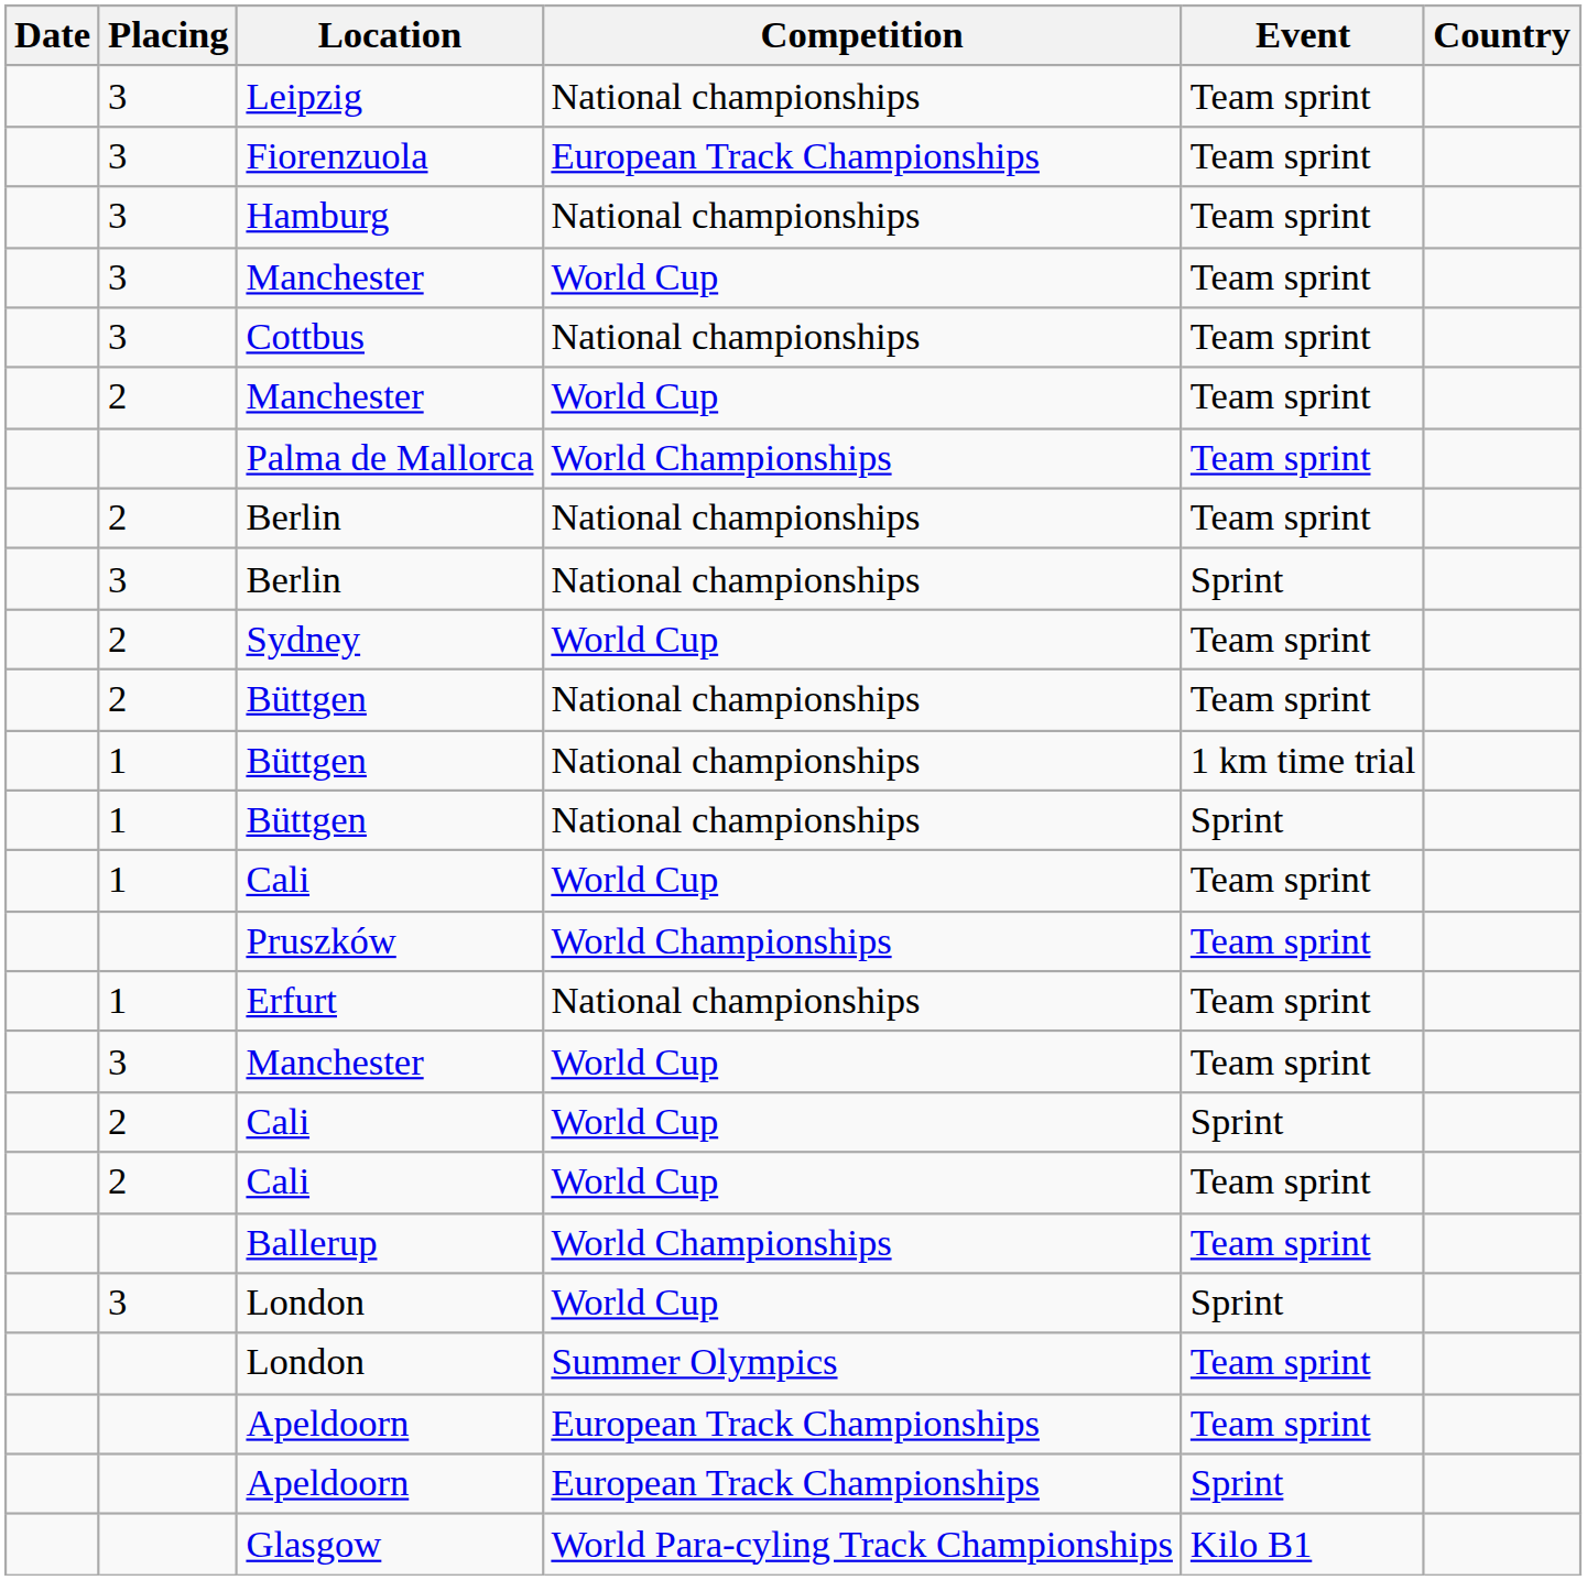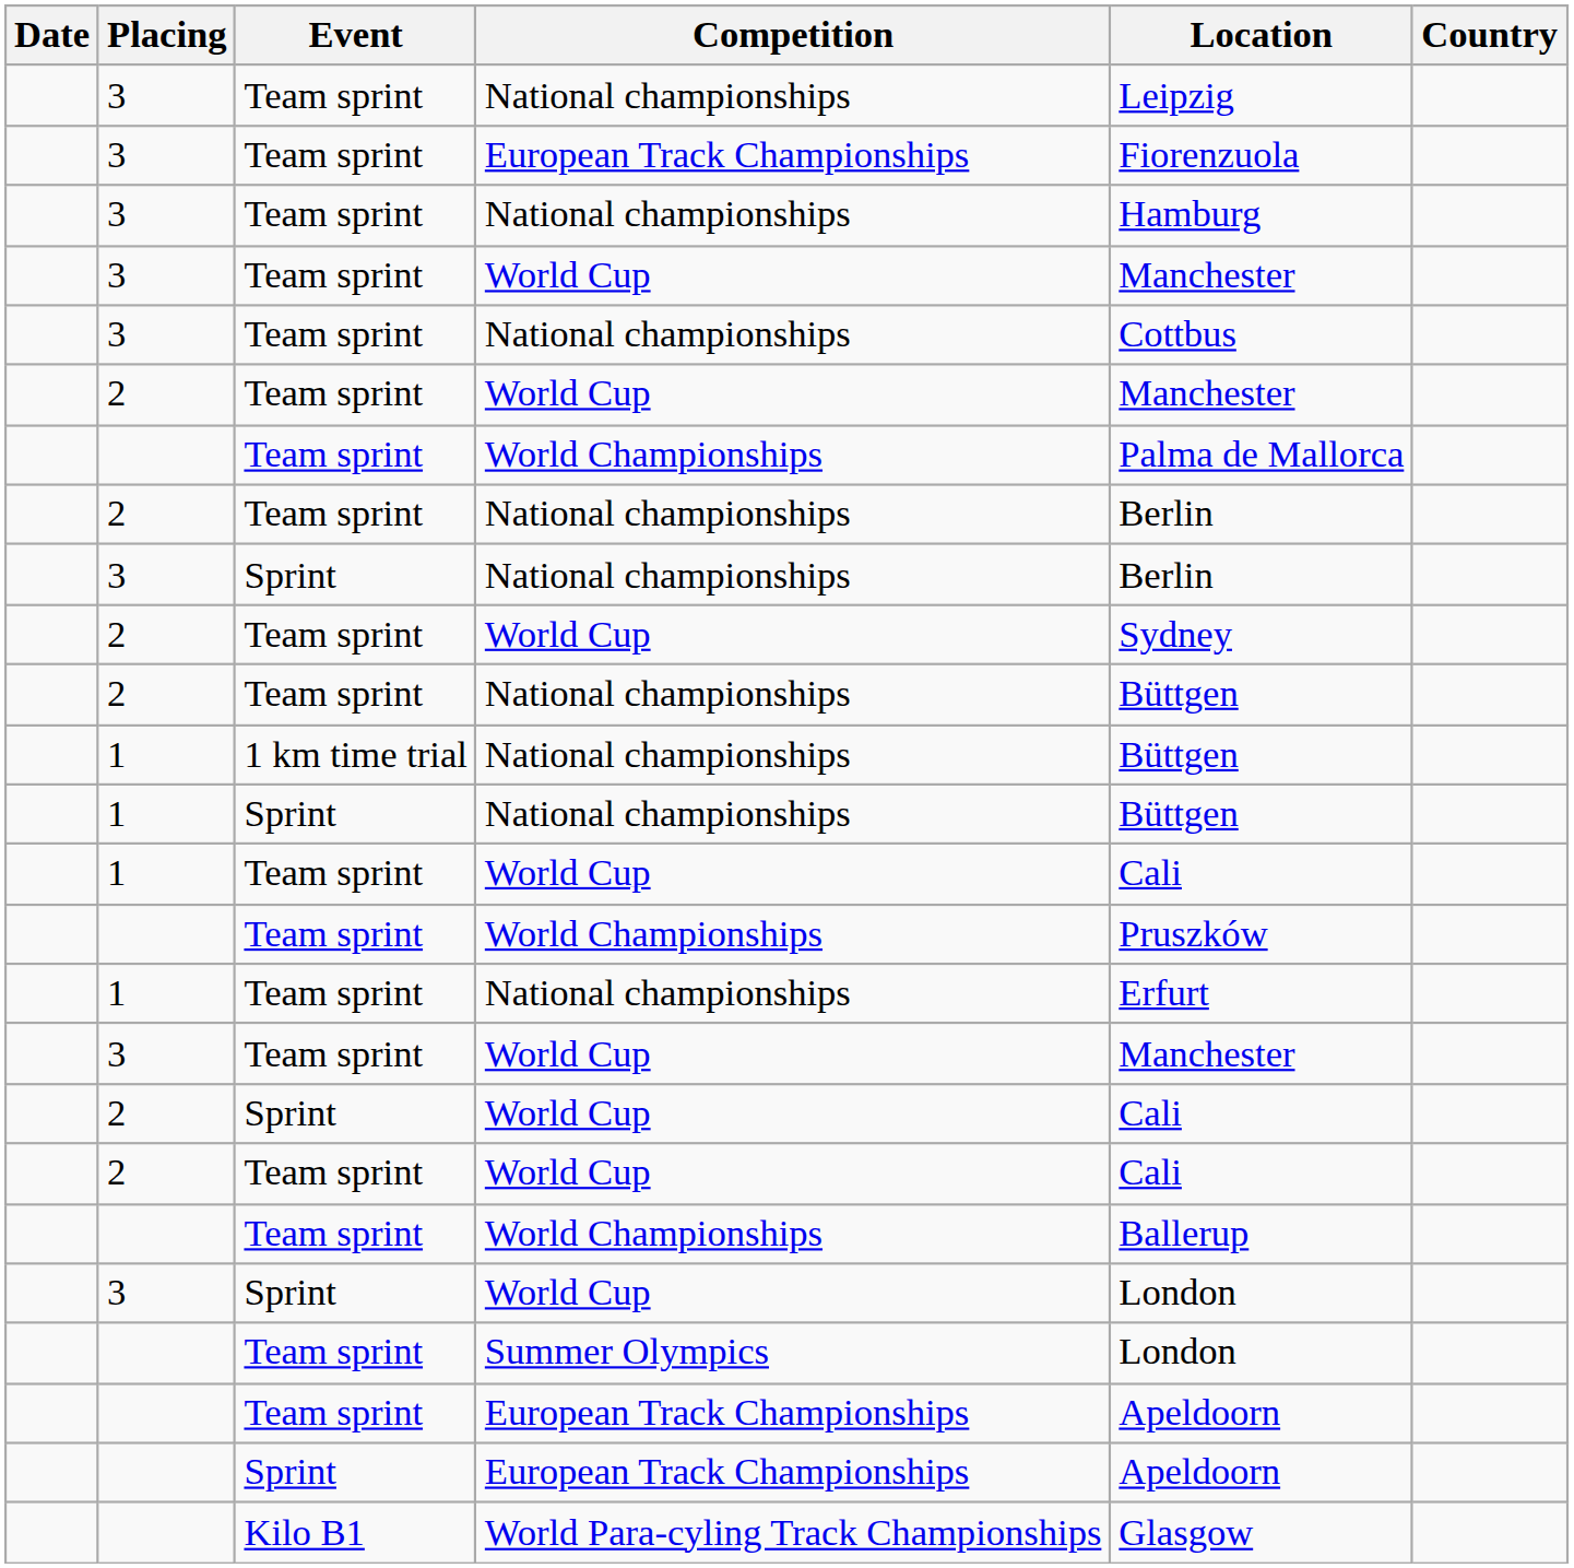columns swapped: Event <-> Location
